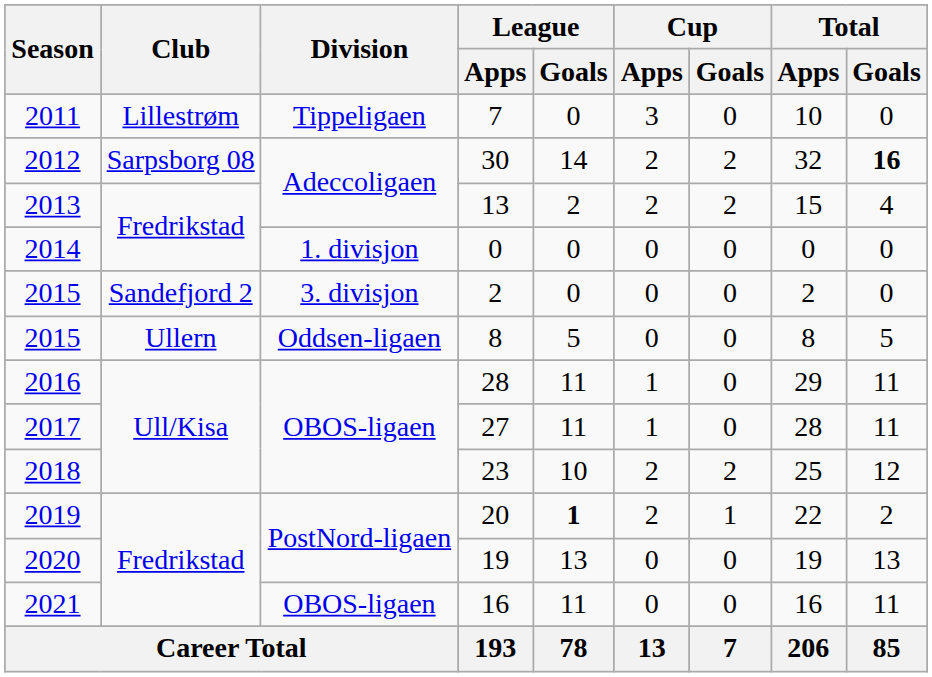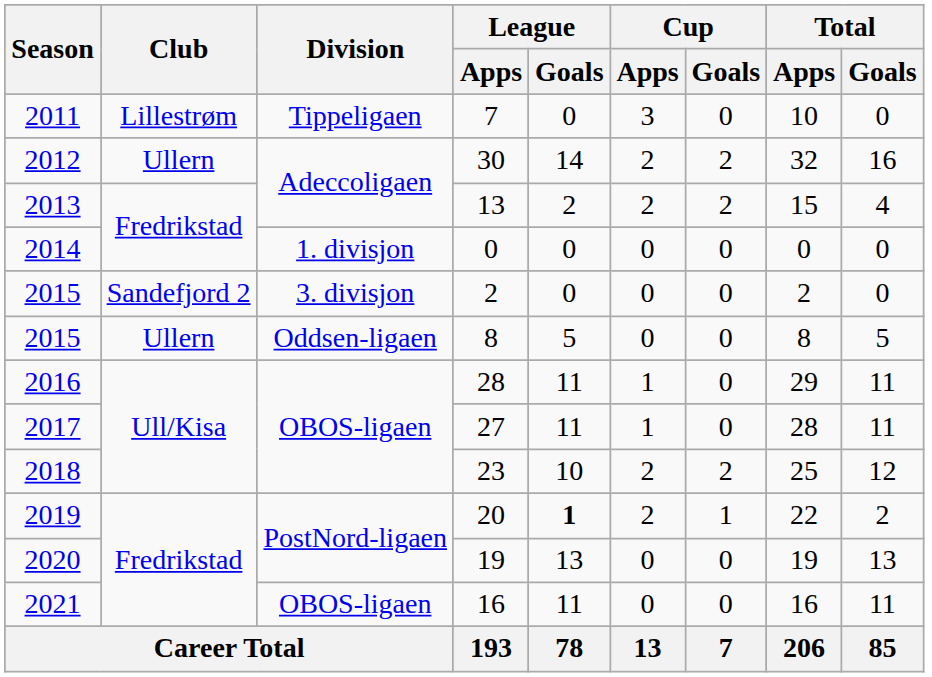30 | Club: Sarpsborg 08 -> Ullern
30 | Total / Goals: bold -> normal
